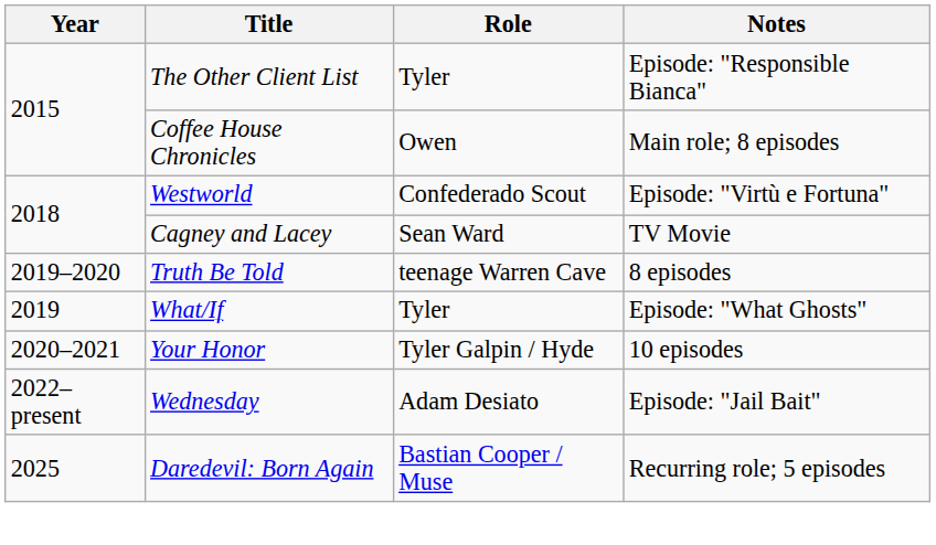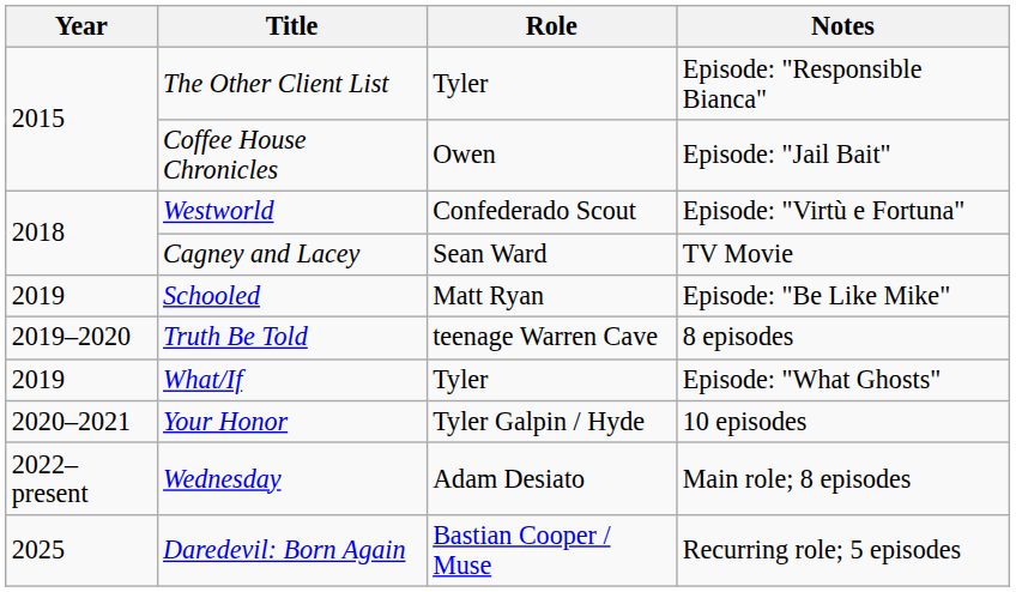Coffee House Chronicles | Notes: Main role; 8 episodes -> Episode: "Jail Bait"
+ row: 2019 | Schooled | Matt Ryan | Episode: "Be Like Mike"
Wednesday | Notes: Episode: "Jail Bait" -> Main role; 8 episodes
